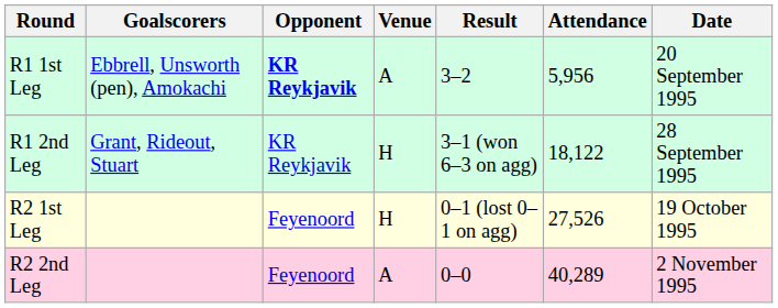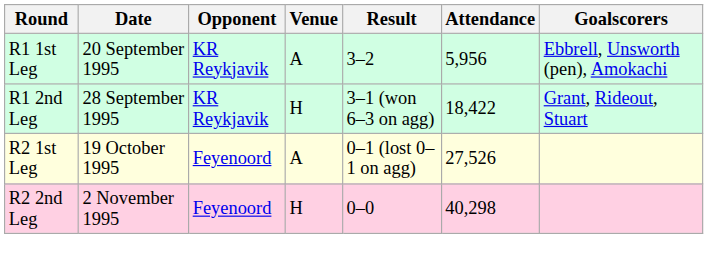columns swapped: Date <-> Goalscorers
R1 1st Leg | Opponent: bold -> normal
R1 2nd Leg | Attendance: 18,122 -> 18,422
R2 1st Leg | Venue: H -> A
R2 2nd Leg | Venue: A -> H
R2 2nd Leg | Attendance: 40,289 -> 40,298
